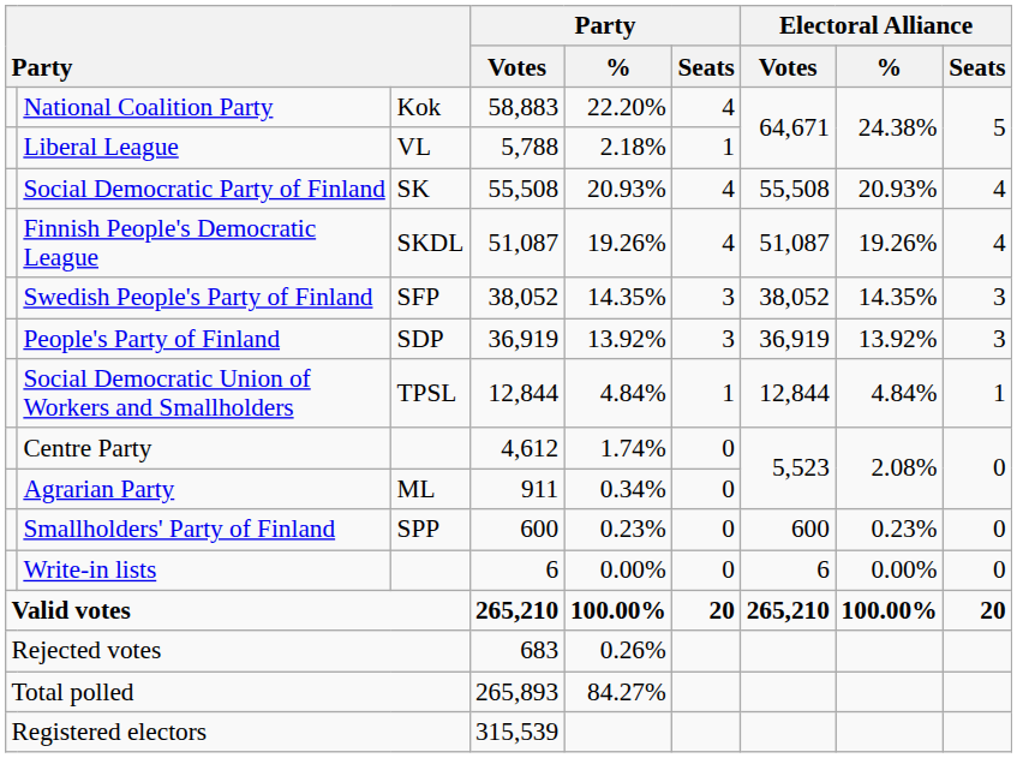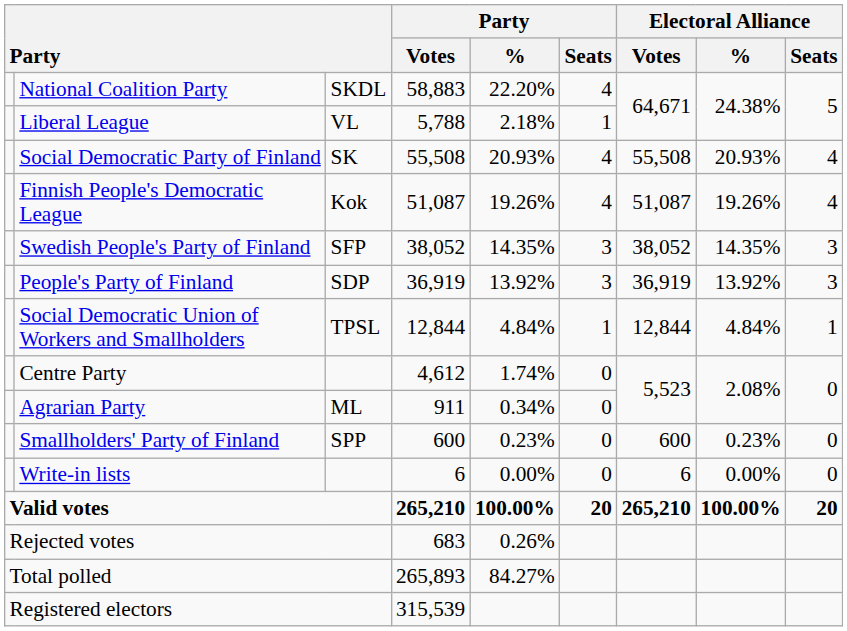National Coalition Party | column 3: Kok -> SKDL
Finnish People's Democratic League | column 3: SKDL -> Kok
